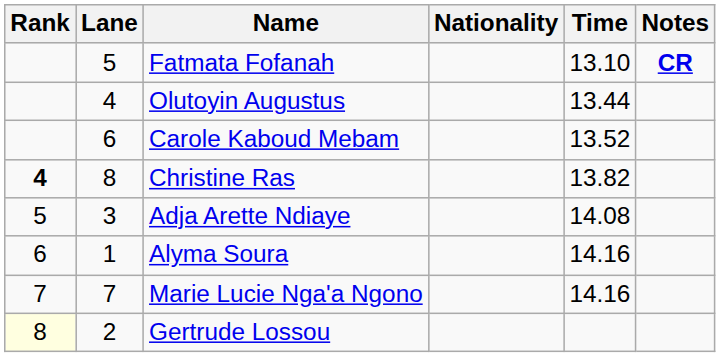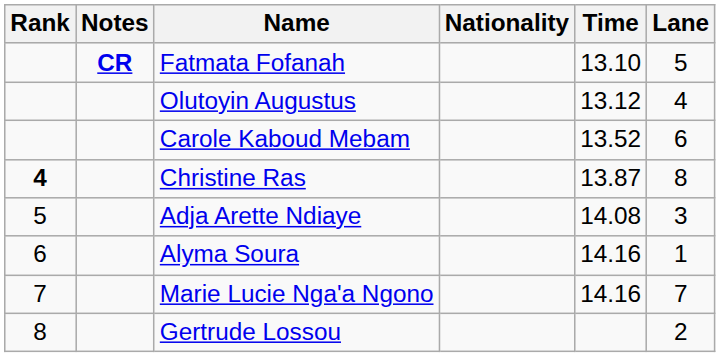columns swapped: Lane <-> Notes
Olutoyin Augustus | Time: 13.44 -> 13.12
Christine Ras | Time: 13.82 -> 13.87
Gertrude Lossou | Rank: lightyellow background -> no background
